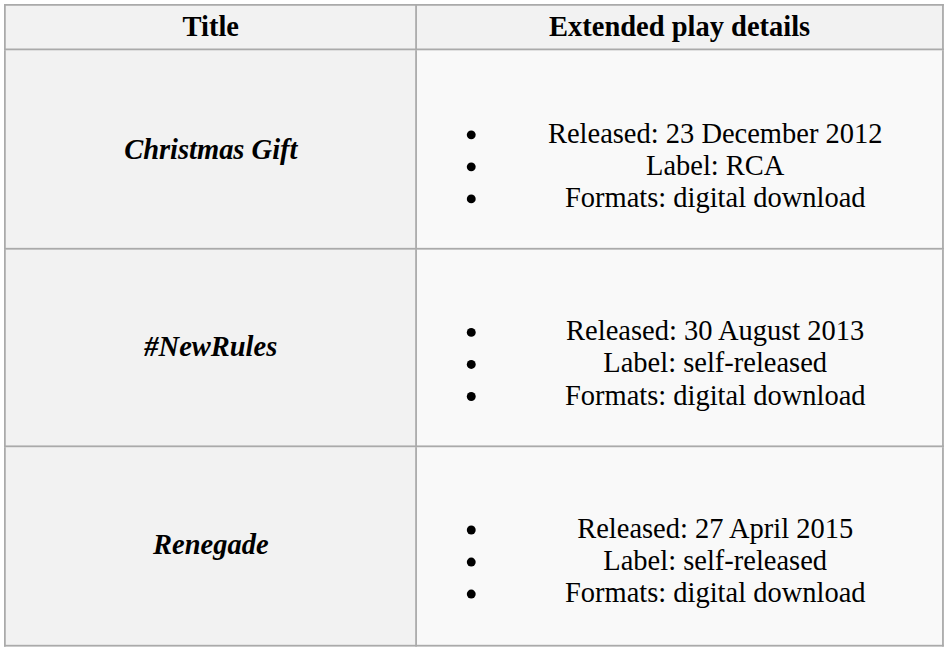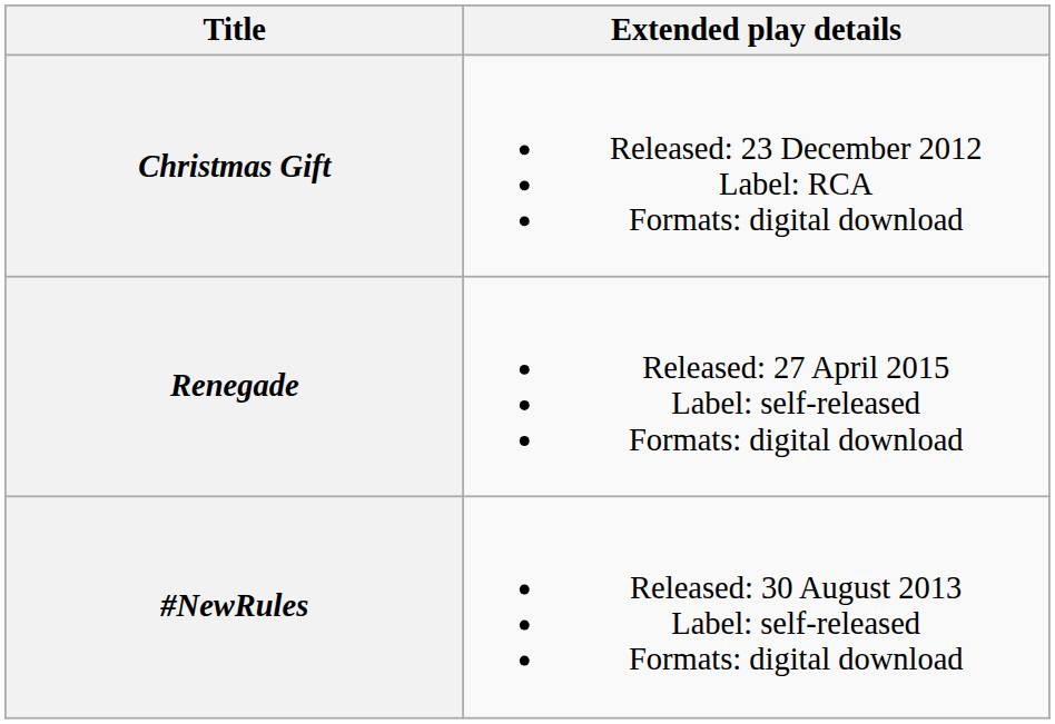rows swapped: #NewRules <-> Renegade
